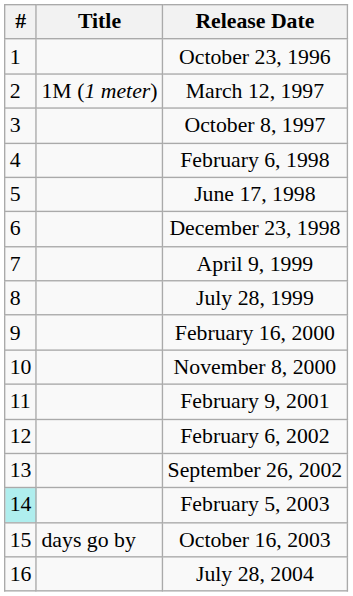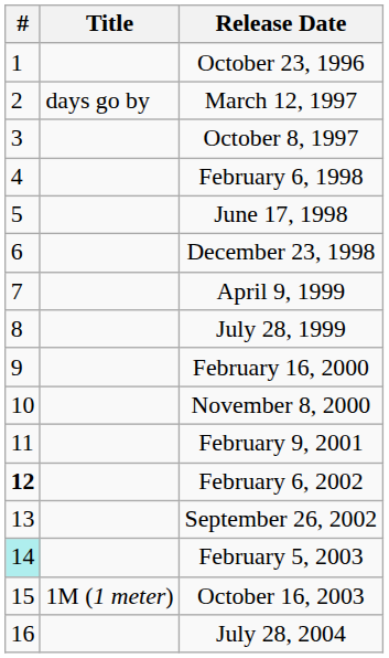March 12, 1997 | Title: 1M (1 meter) -> days go by
February 6, 2002 | #: normal -> bold
October 16, 2003 | Title: days go by -> 1M (1 meter)
